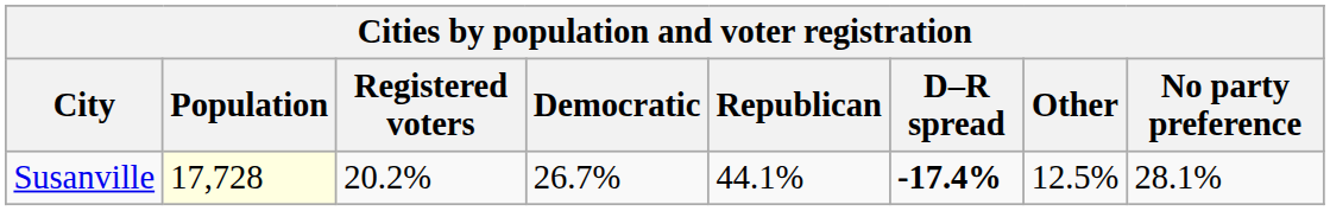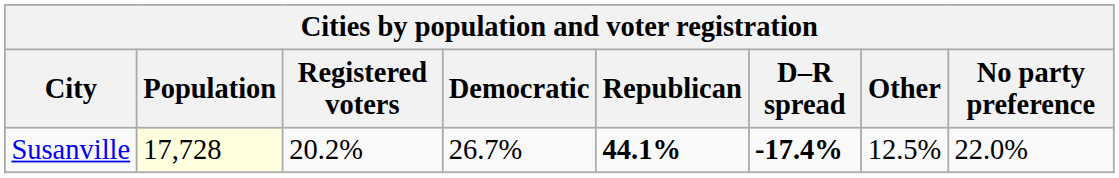Susanville | Republican: normal -> bold
Susanville | No party preference: 28.1% -> 22.0%
